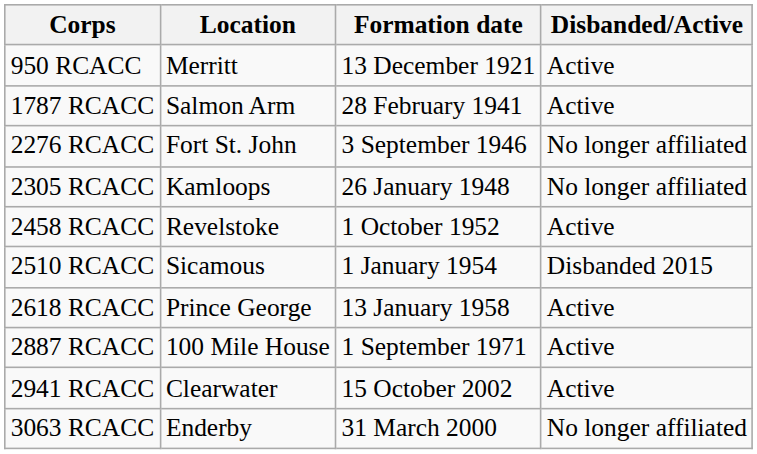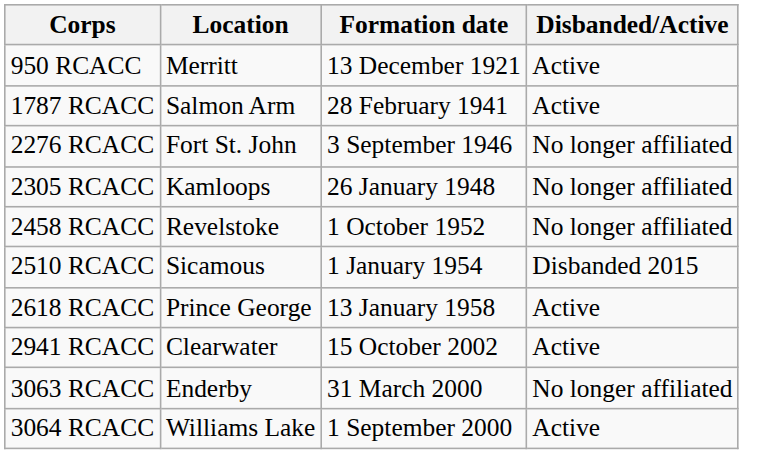2458 RCACC | Disbanded/Active: Active -> No longer affiliated
- row: 2887 RCACC | 100 Mile House | 1 September 1971 | Active
+ row: 3064 RCACC | Williams Lake | 1 September 2000 | Active
